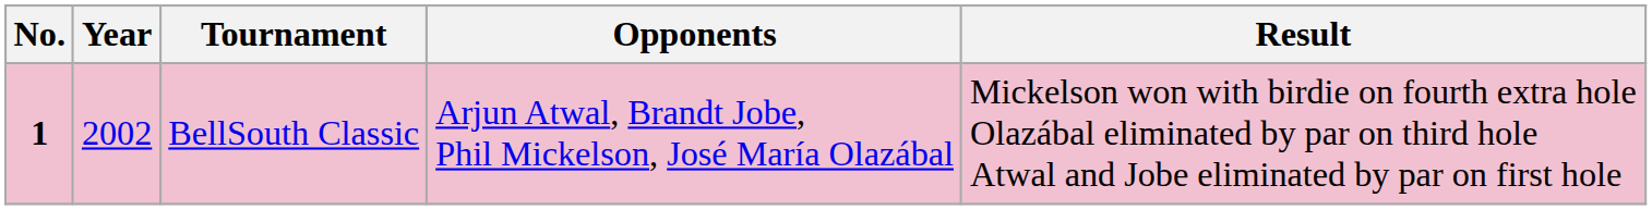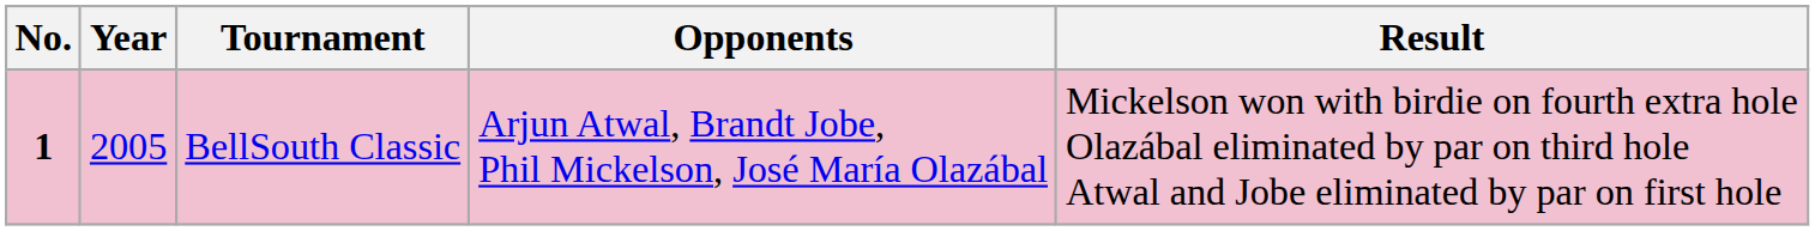BellSouth Classic | Year: 2002 -> 2005
